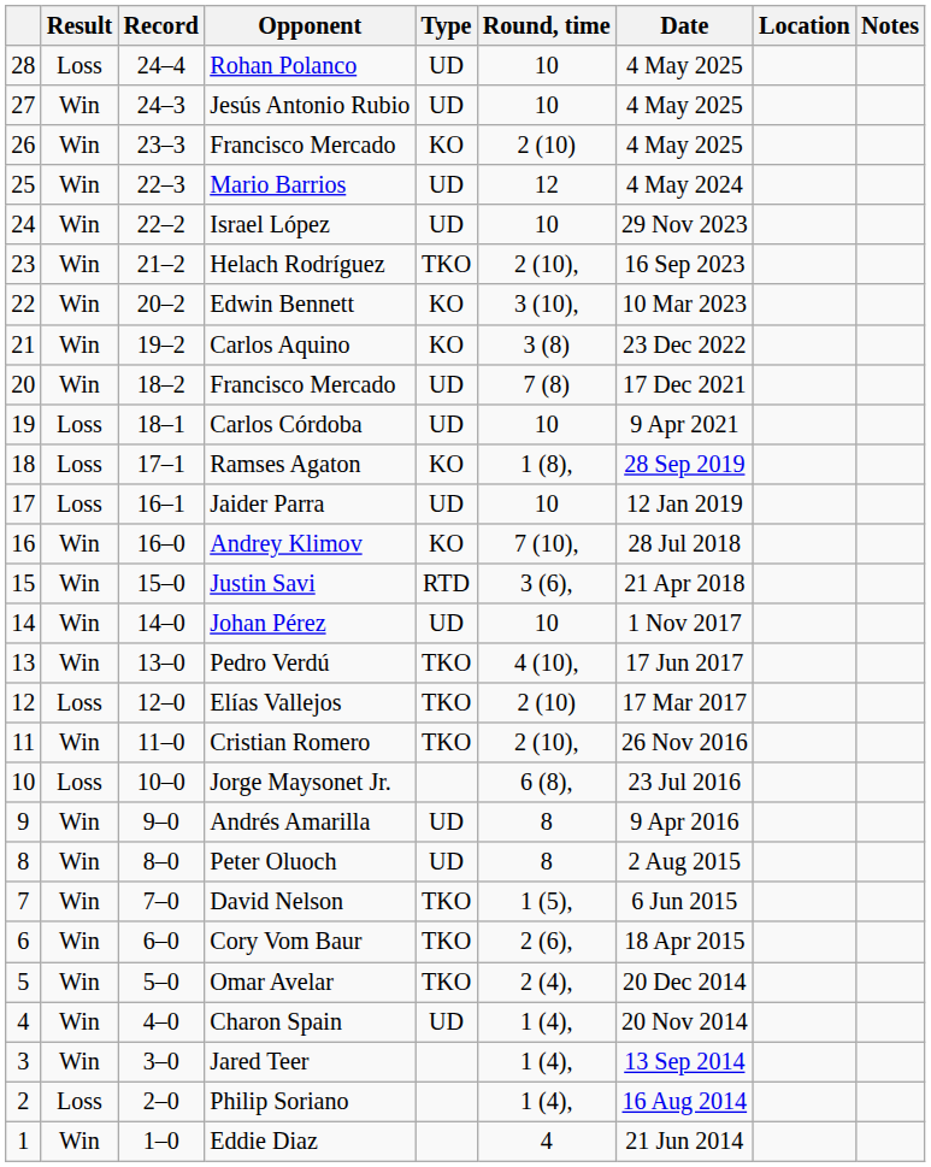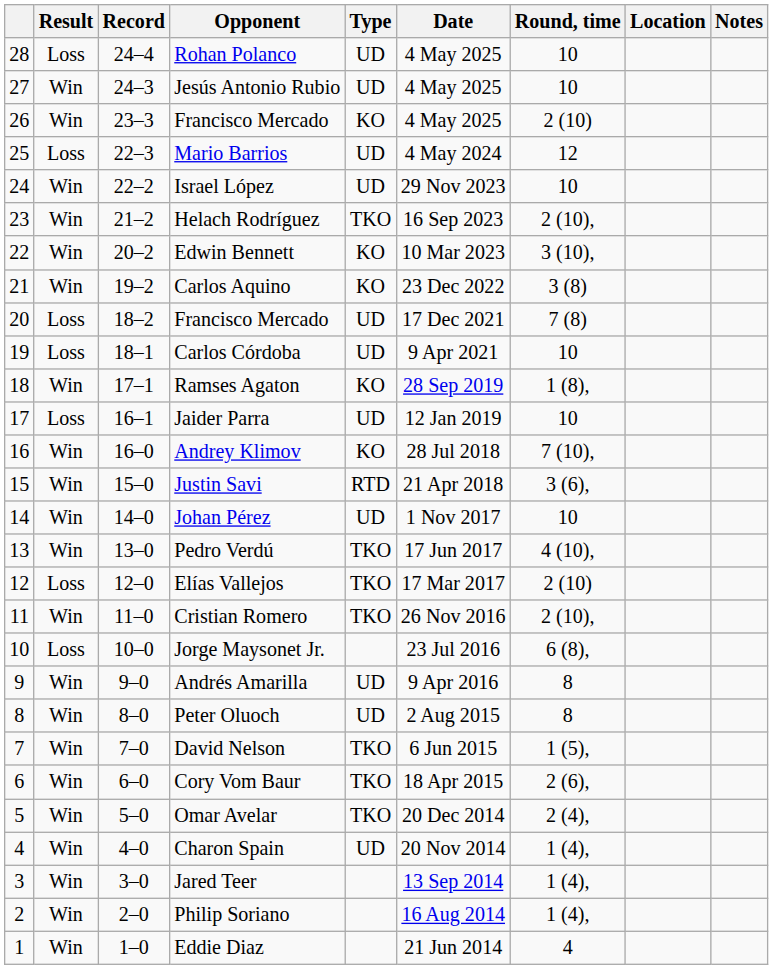columns swapped: Round, time <-> Date
Mario Barrios | Result: Win -> Loss
20 / Francisco Mercado | Result: Win -> Loss
Ramses Agaton | Result: Loss -> Win
Philip Soriano | Result: Loss -> Win
